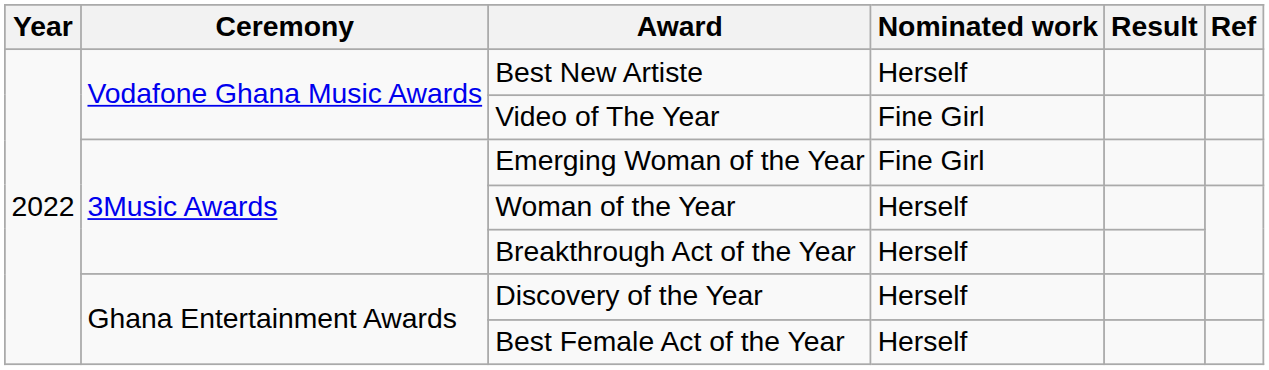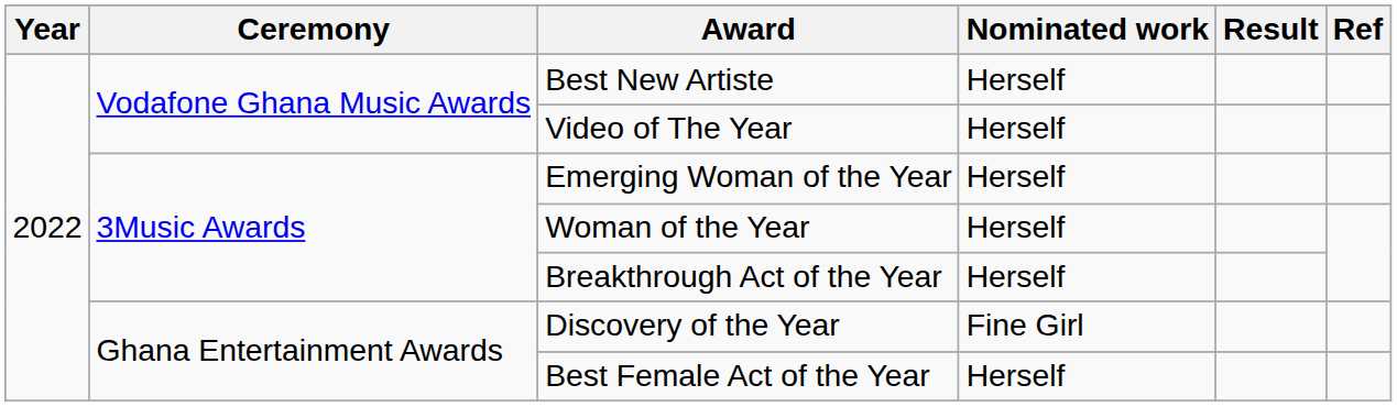Video of The Year | Nominated work: Fine Girl -> Herself
Emerging Woman of the Year | Nominated work: Fine Girl -> Herself
Discovery of the Year | Nominated work: Herself -> Fine Girl
